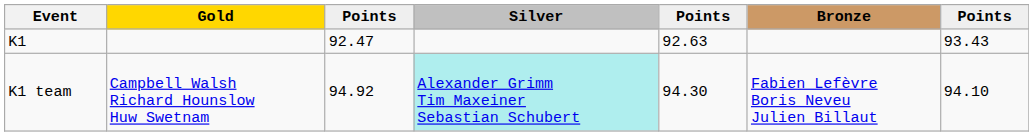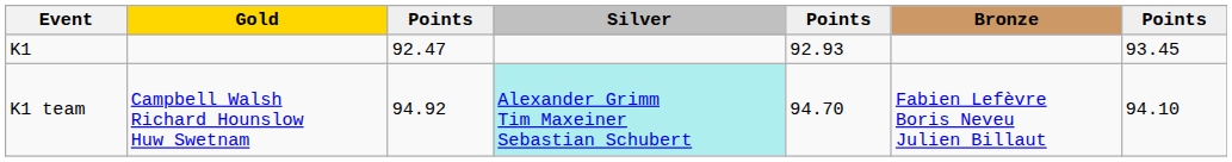K1 | column 5: 92.63 -> 92.93
K1 | column 7: 93.43 -> 93.45
K1 team | column 5: 94.30 -> 94.70
